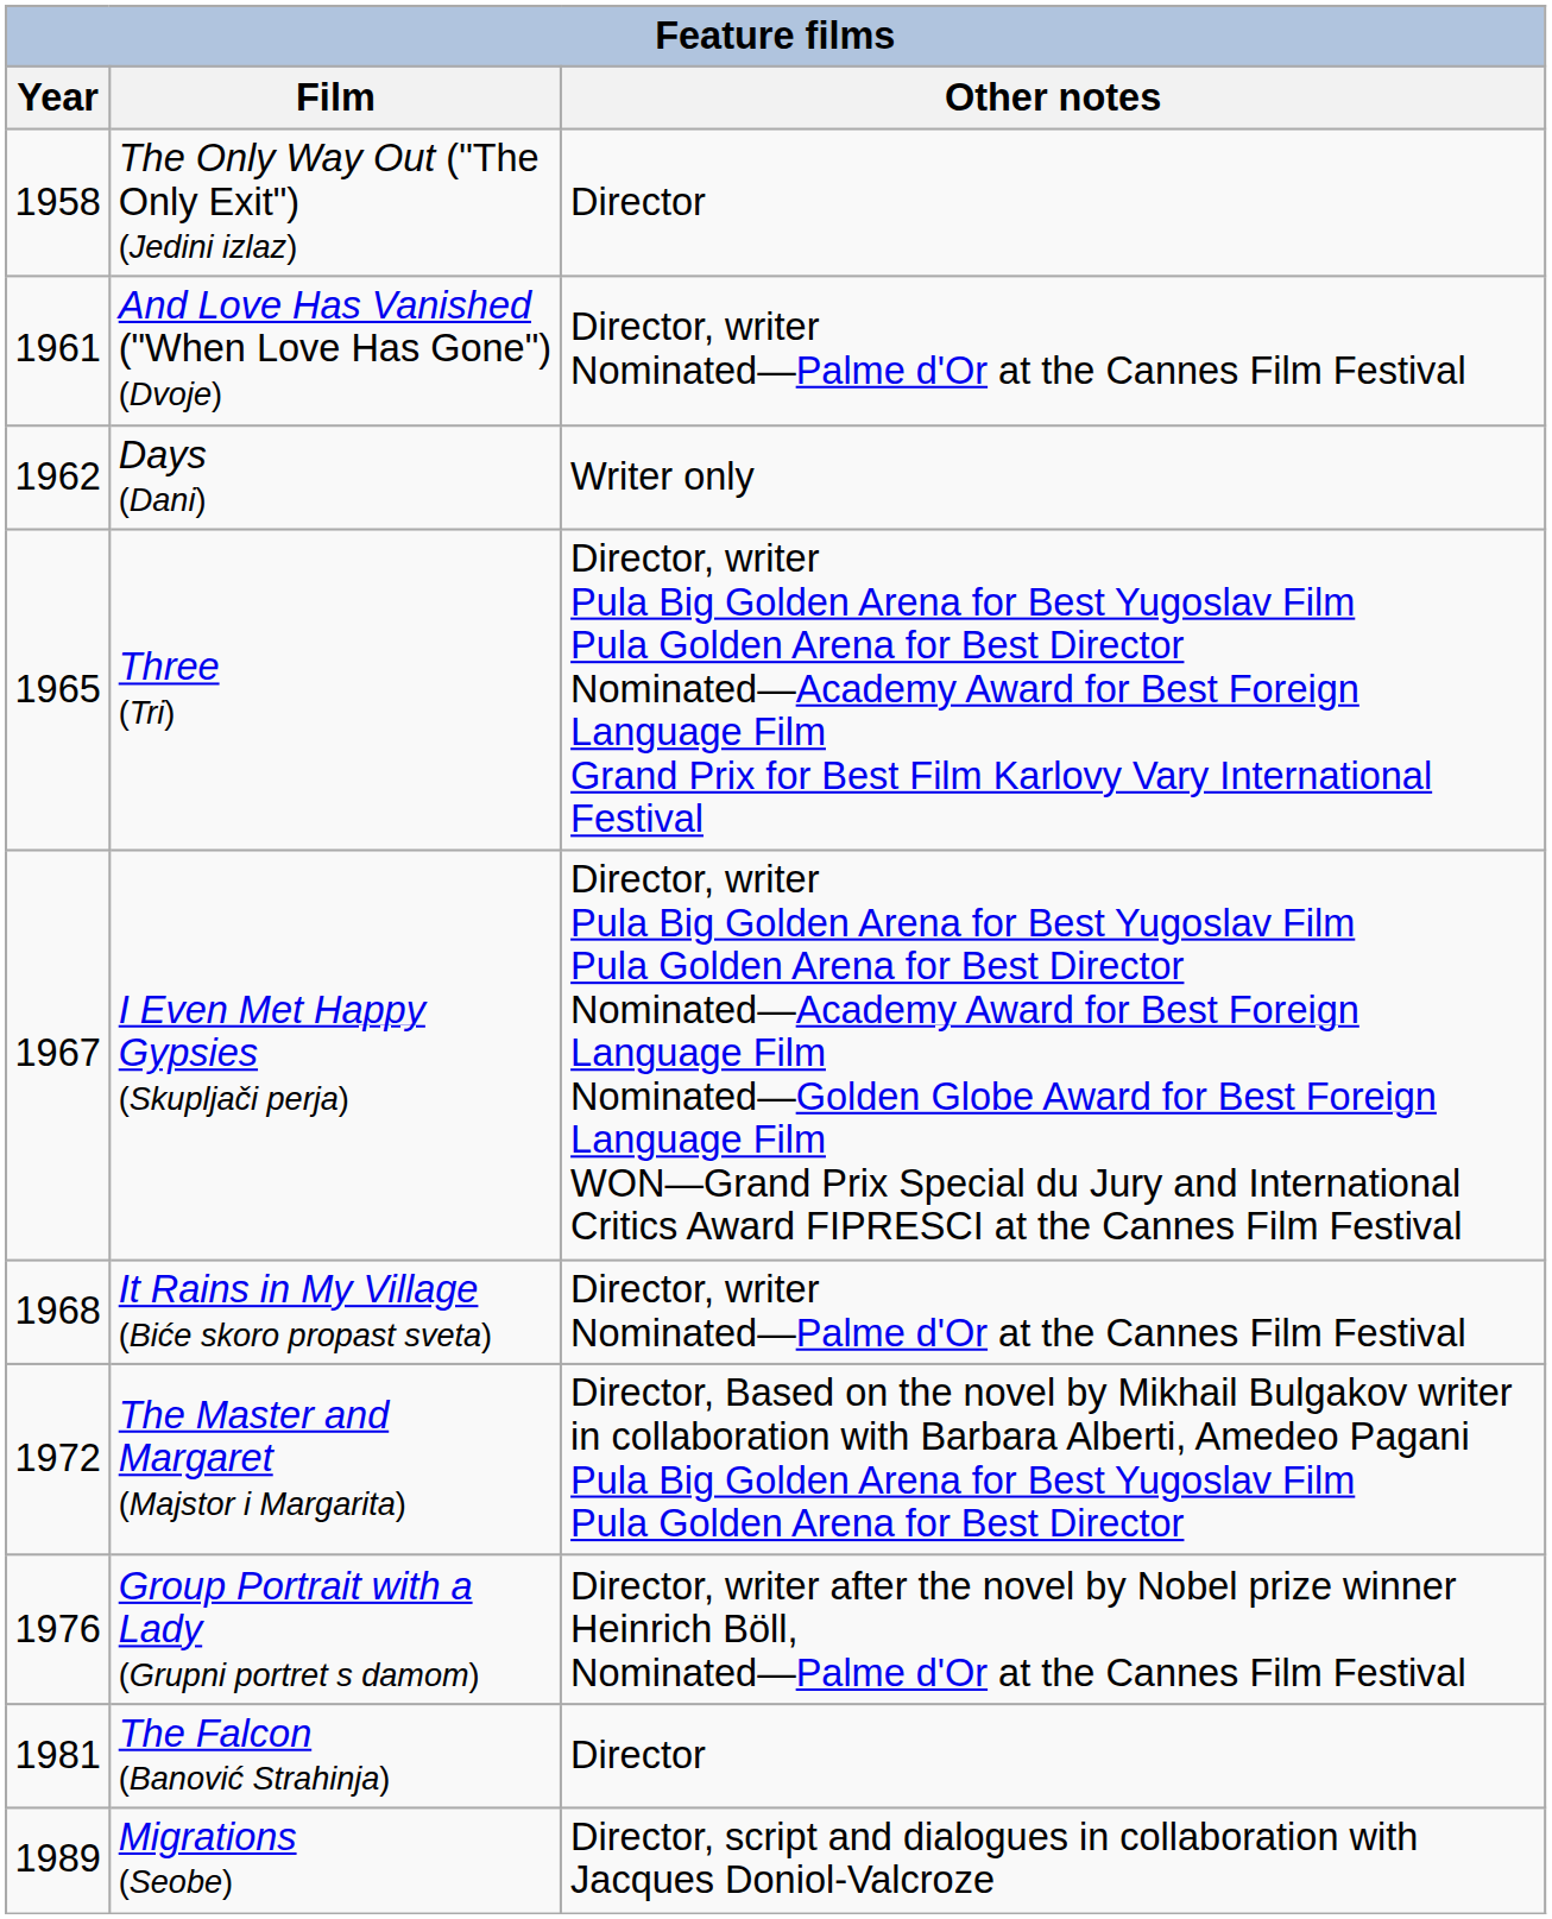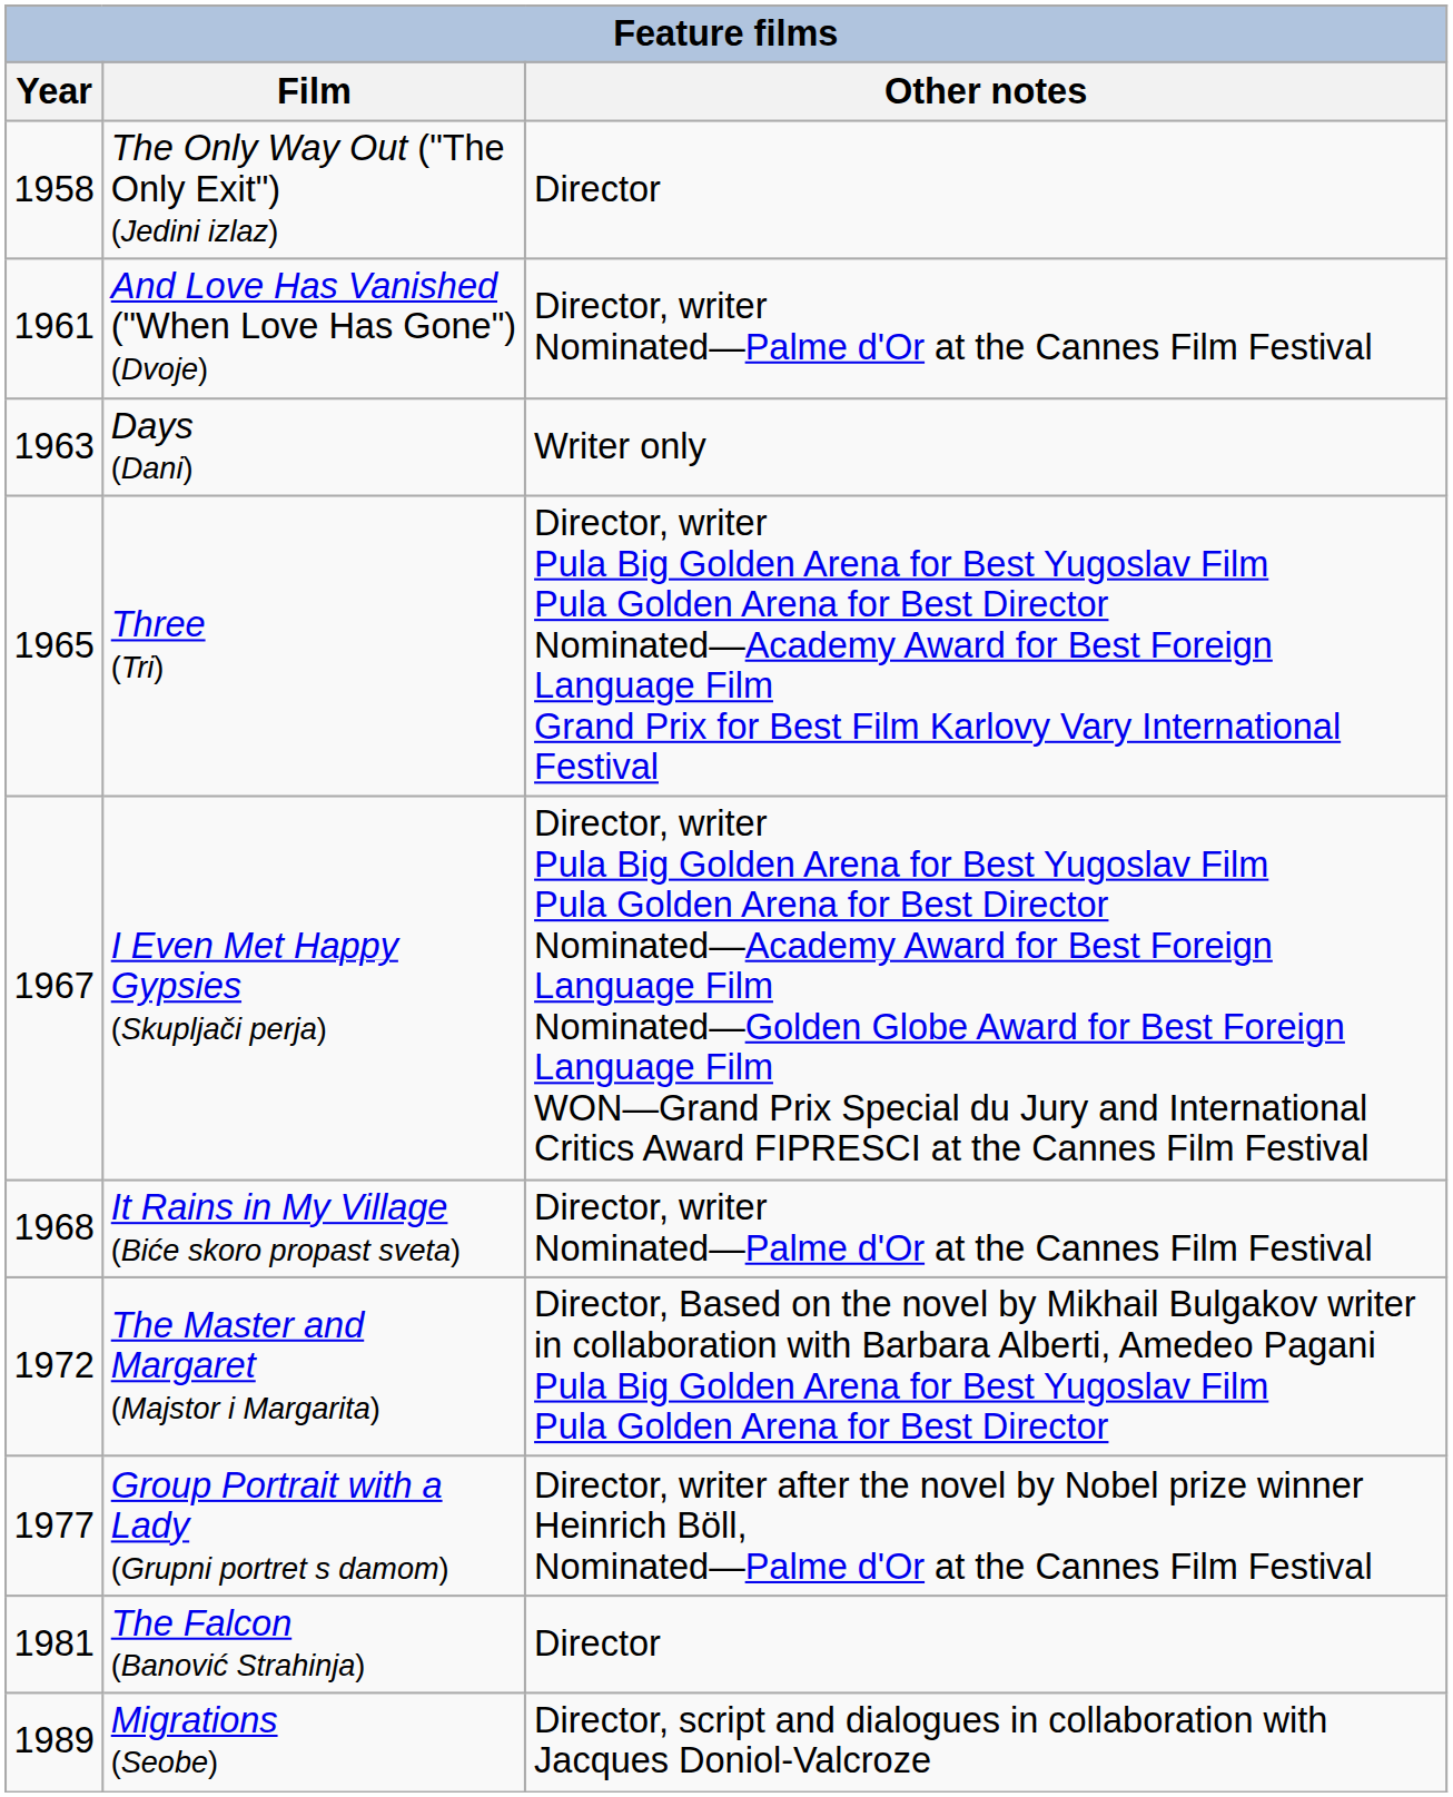Days (Dani) | Year: 1962 -> 1963
Group Portrait with a Lady (Grupni portret s damom) | Year: 1976 -> 1977
